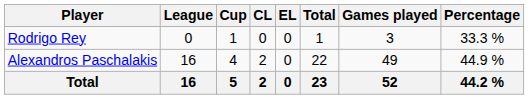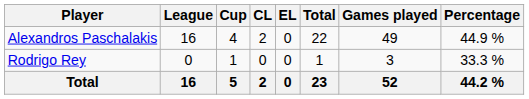rows swapped: Alexandros Paschalakis <-> Rodrigo Rey
